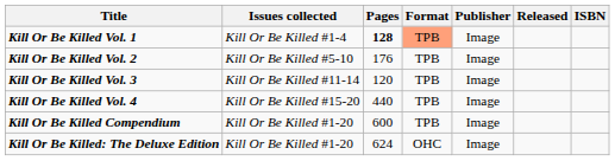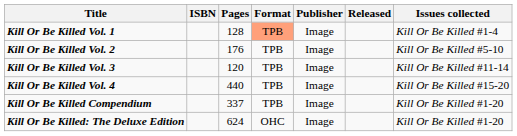columns swapped: Issues collected <-> ISBN
Kill Or Be Killed Vol. 1 | Pages: bold -> normal
Kill Or Be Killed Compendium | Pages: 600 -> 337
